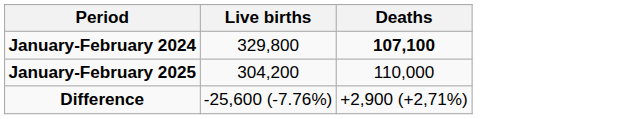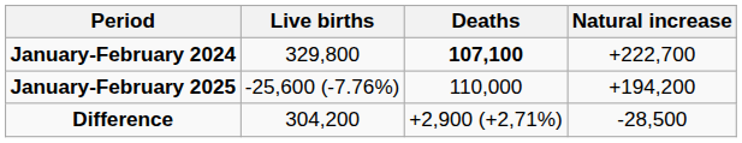+ column: Natural increase | +222,700 | +194,200 | -28,500
January-February 2025 | Live births: 304,200 -> -25,600 (-7.76%)
Difference | Live births: -25,600 (-7.76%) -> 304,200
